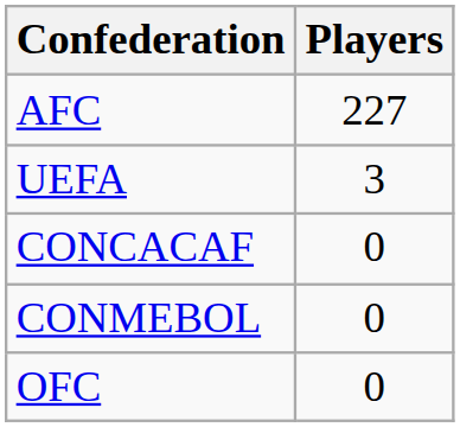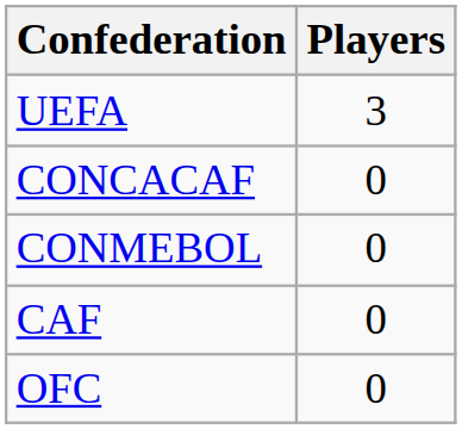- row: AFC | 227
+ row: CAF | 0
